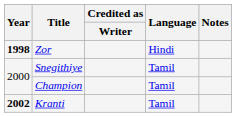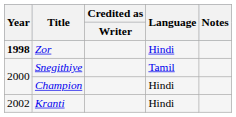Champion | Language: Tamil -> Hindi
Kranti | Year: bold -> normal
Kranti | Language: Tamil -> Hindi
